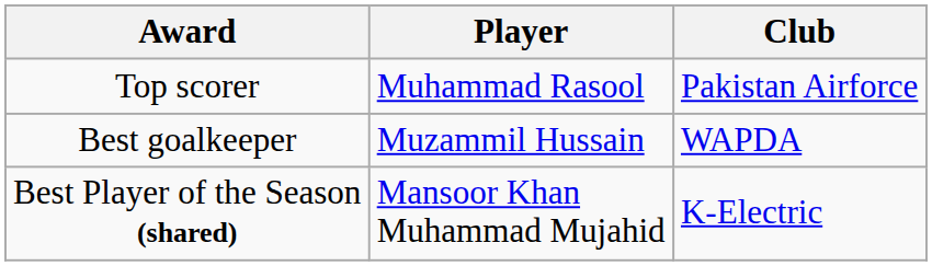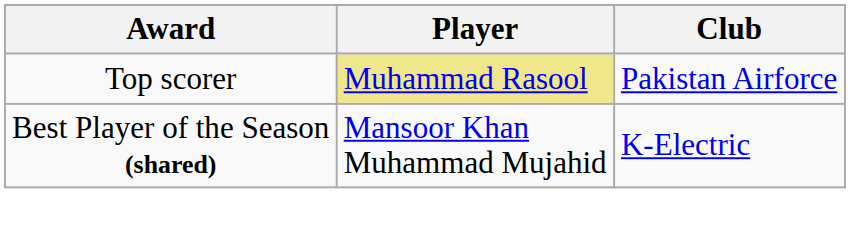Top scorer | Player: no background -> khaki background
- row: Best goalkeeper | Muzammil Hussain | WAPDA
